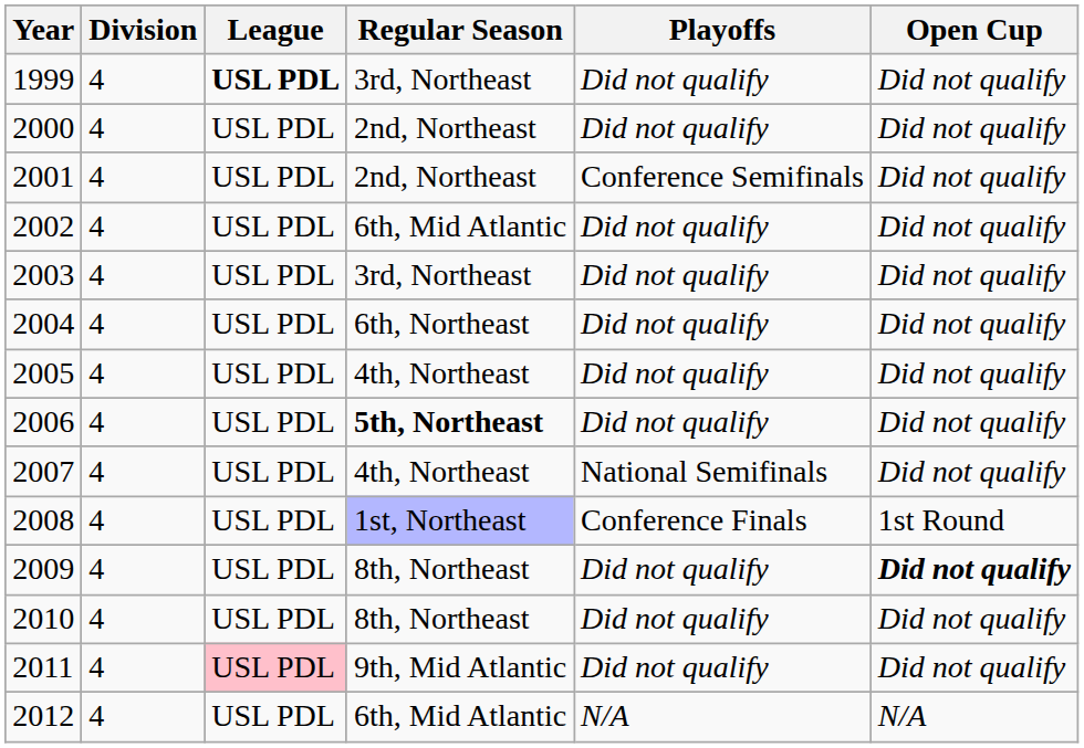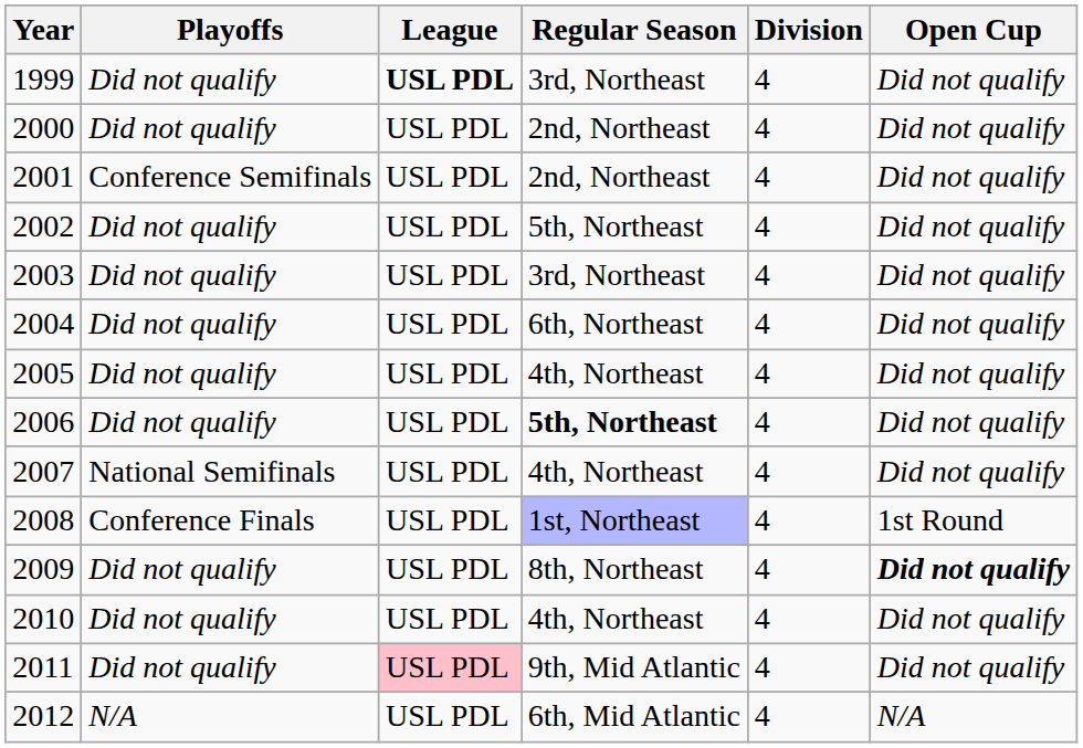columns swapped: Division <-> Playoffs
2002 | Regular Season: 6th, Mid Atlantic -> 5th, Northeast
2010 | Regular Season: 8th, Northeast -> 4th, Northeast
